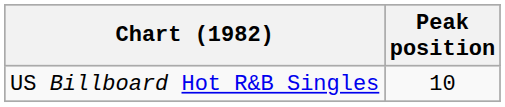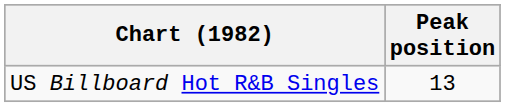US Billboard Hot R&B Singles | Peak position: 10 -> 13
